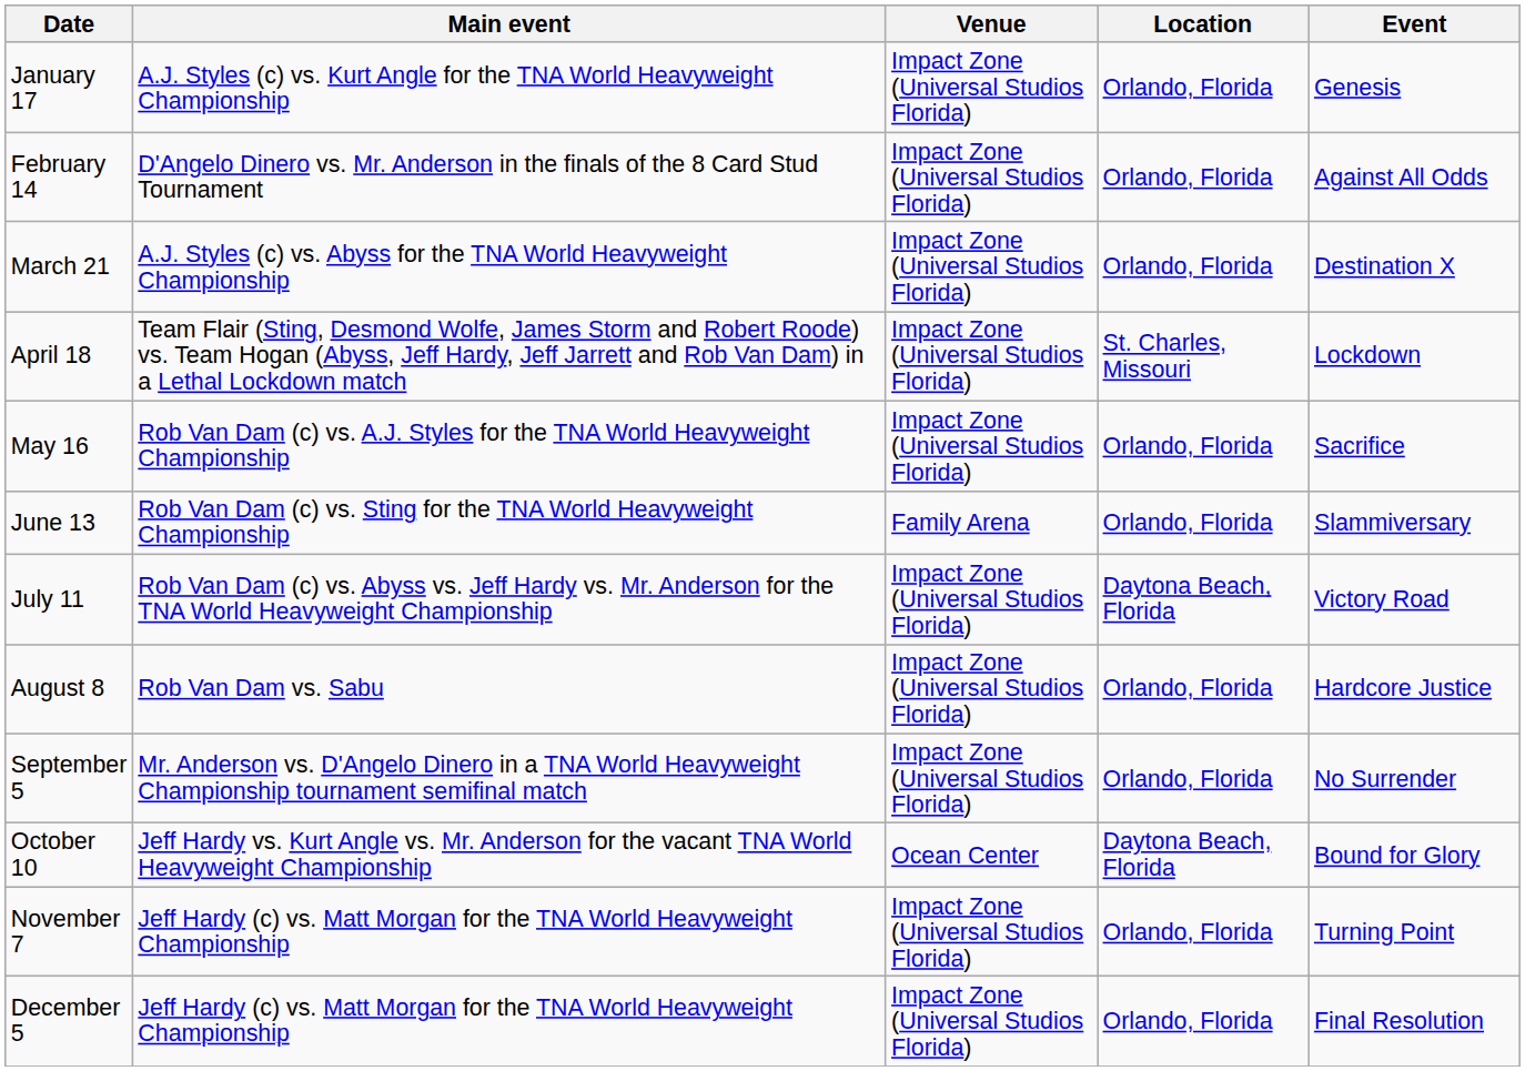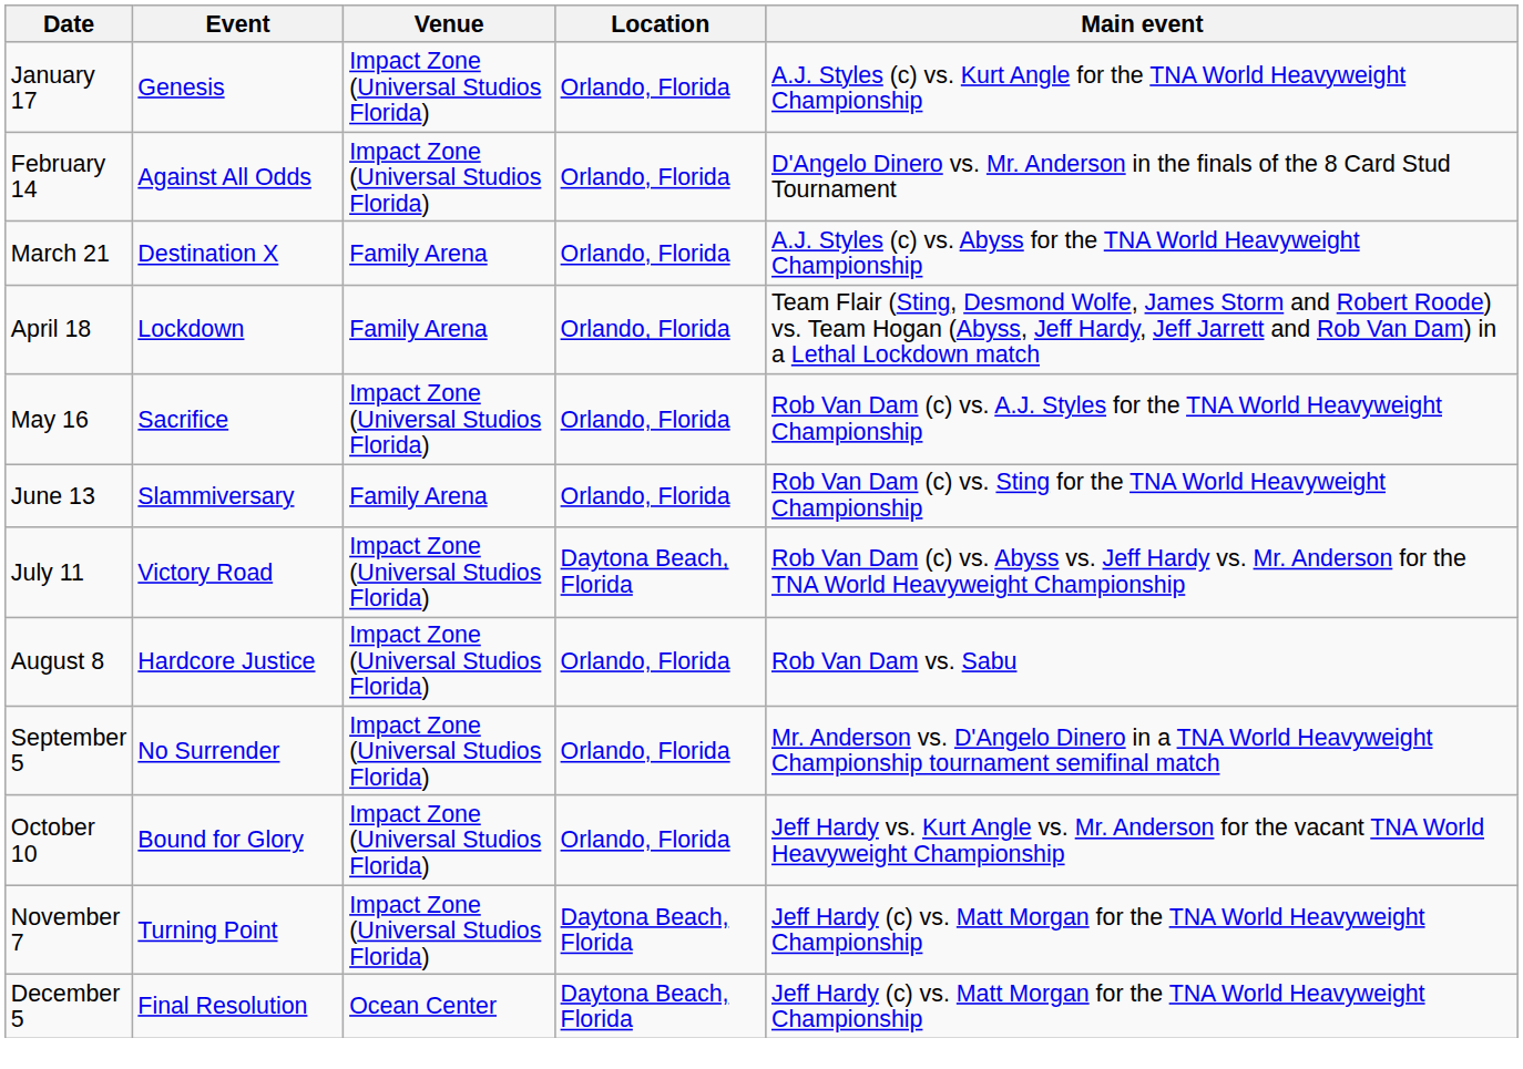columns swapped: Event <-> Main event
March 21 | Venue: Impact Zone (Universal Studios Florida) -> Family Arena
April 18 | Venue: Impact Zone (Universal Studios Florida) -> Family Arena
April 18 | Location: St. Charles, Missouri -> Orlando, Florida
October 10 | Venue: Ocean Center -> Impact Zone (Universal Studios Florida)
October 10 | Location: Daytona Beach, Florida -> Orlando, Florida
November 7 | Location: Orlando, Florida -> Daytona Beach, Florida
December 5 | Venue: Impact Zone (Universal Studios Florida) -> Ocean Center
December 5 | Location: Orlando, Florida -> Daytona Beach, Florida
